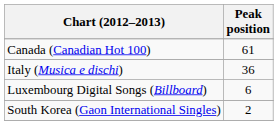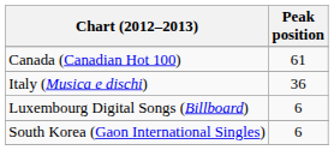South Korea (Gaon International Singles) | Peak position: 2 -> 6
